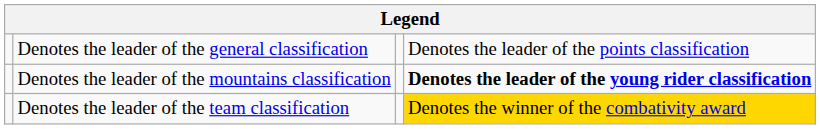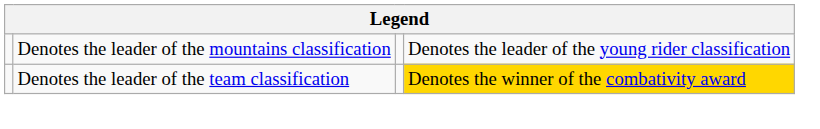- row: Denotes the leader of the general classification | Denotes the leader of the points classification
Denotes the leader of the mountains classification | column 4: bold -> normal
